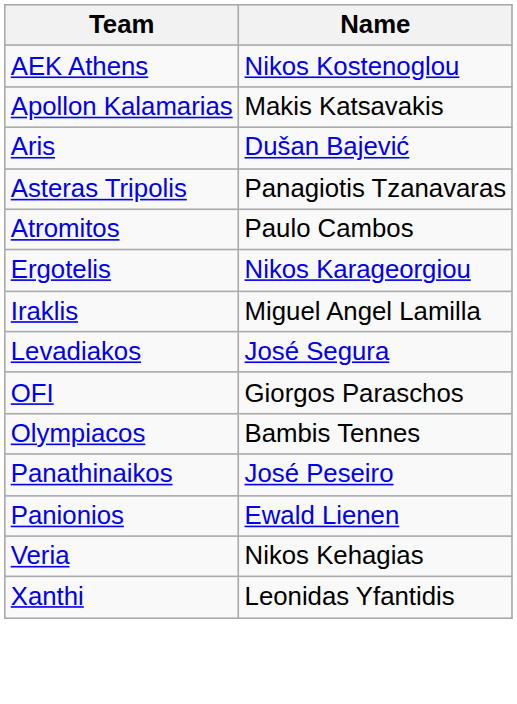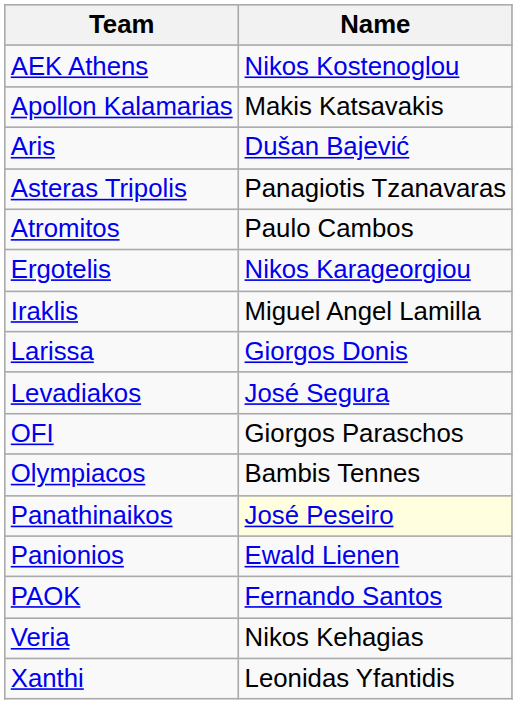+ row: Larissa | Giorgos Donis
Panathinaikos | Name: no background -> lightyellow background
+ row: PAOK | Fernando Santos
